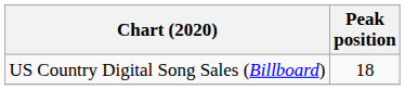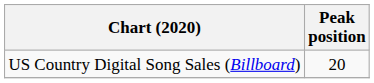US Country Digital Song Sales (Billboard) | Peak position: 18 -> 20
